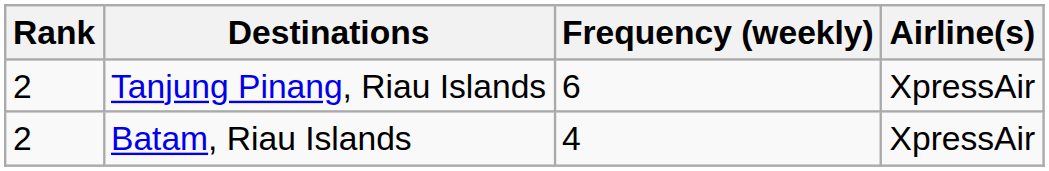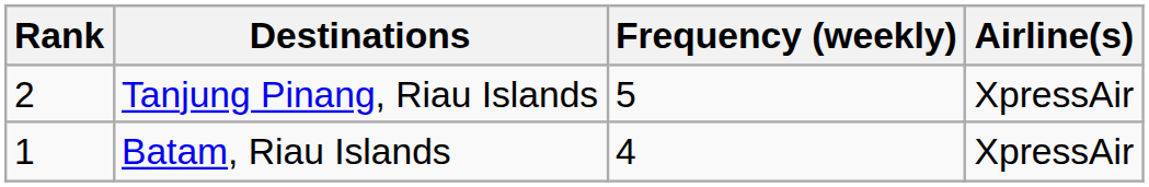Tanjung Pinang, Riau Islands | Frequency (weekly): 6 -> 5
Batam, Riau Islands | Rank: 2 -> 1
